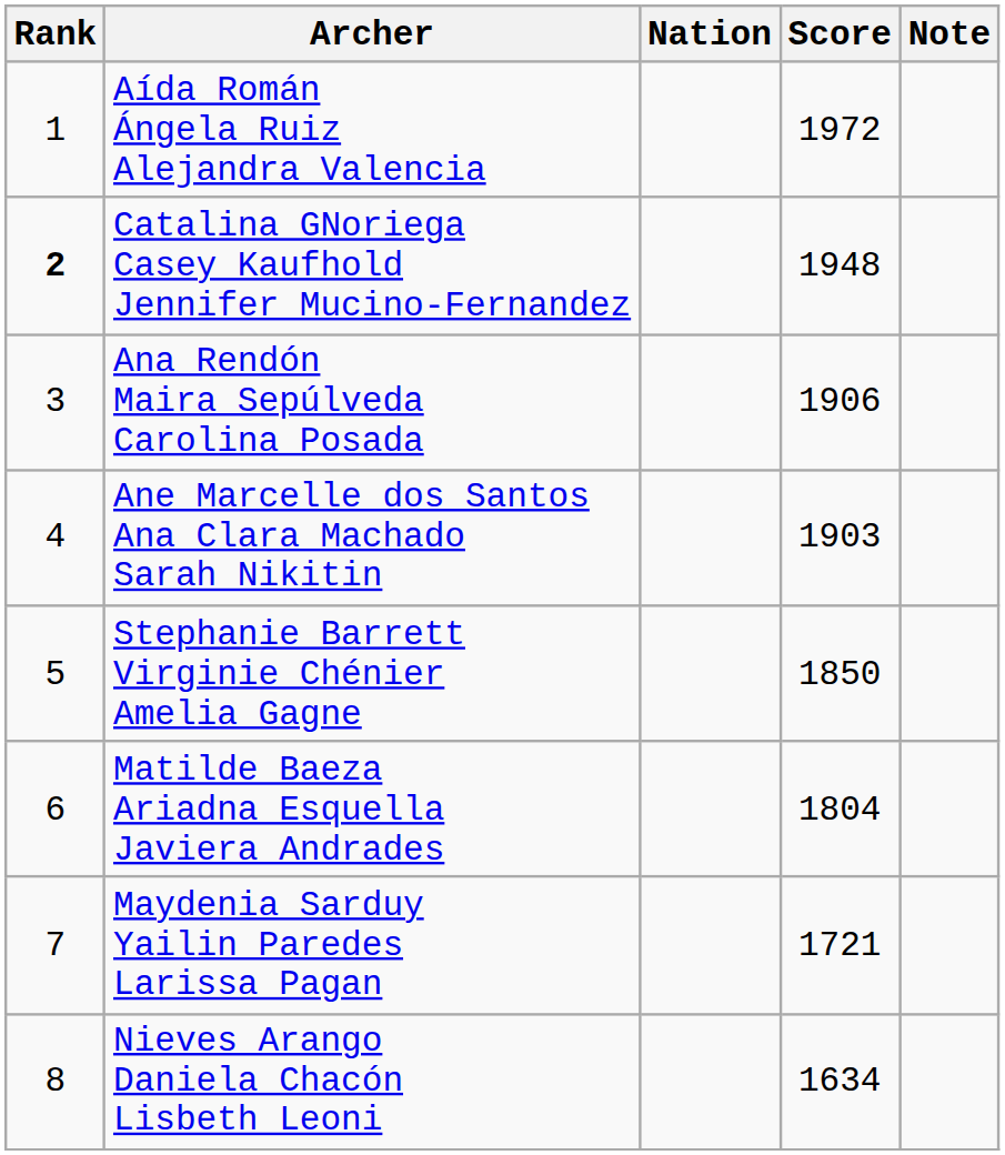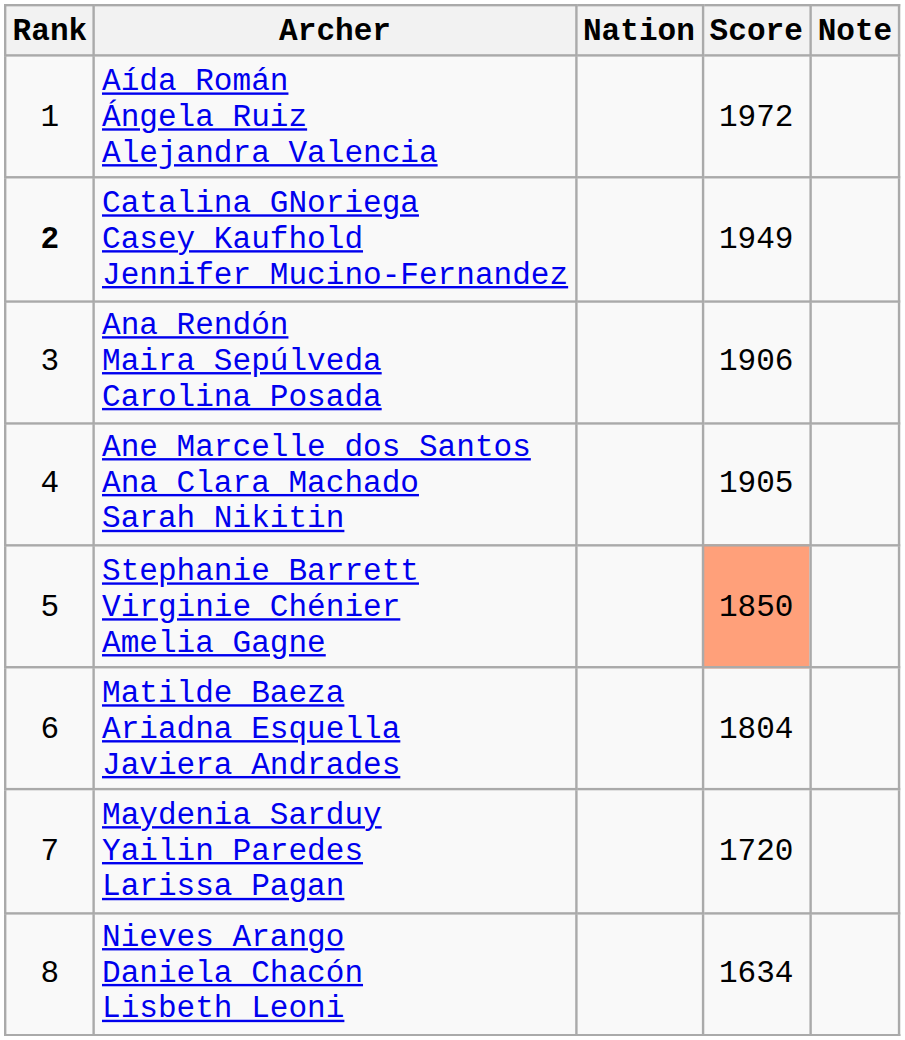Catalina GNoriega Casey Kaufhold Jennifer Mucino-Fernandez | Score: 1948 -> 1949
Ane Marcelle dos Santos Ana Clara Machado Sarah Nikitin | Score: 1903 -> 1905
Stephanie Barrett Virginie Chénier Amelia Gagne | Score: no background -> lightsalmon background
Maydenia Sarduy Yailin Paredes Larissa Pagan | Score: 1721 -> 1720
